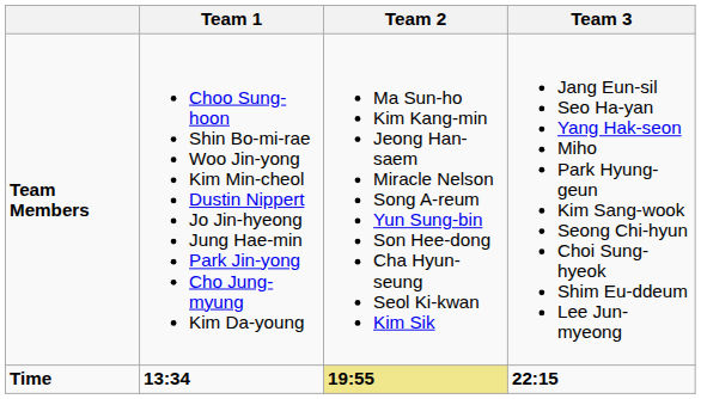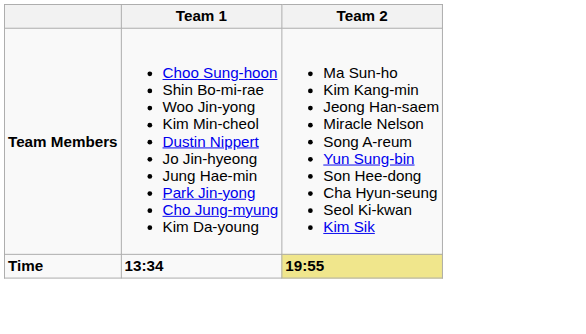- column: Team 3 | Jang Eun-sil Seo Ha-yan Yang Hak-seon Miho Park Hyung-geun Kim Sang-wook Seong Chi-hyun Choi Sung-hyeok Shim Eu-ddeum Lee Jun-myeong | 22:15
